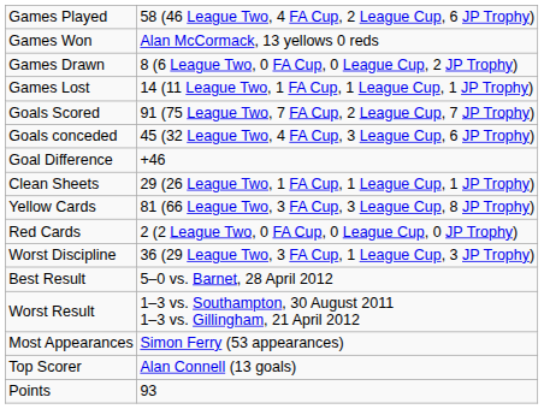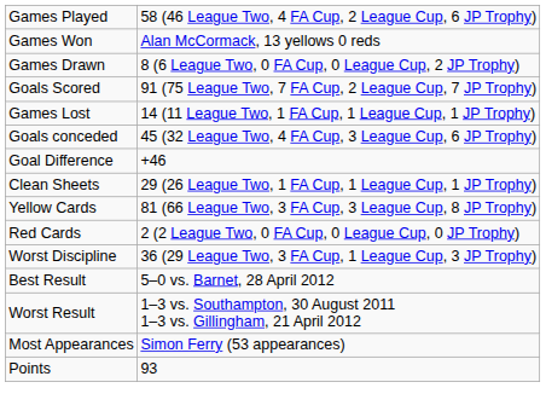rows swapped: Games Lost <-> Goals Scored
- row: Top Scorer | Alan Connell (13 goals)
